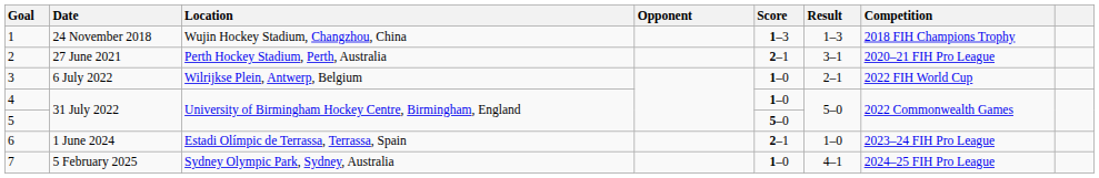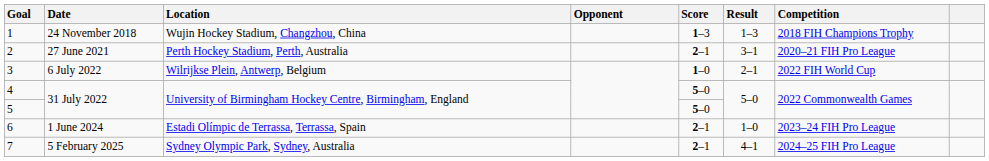4 | Score: 1–0 -> 5–0
7 | Score: 1–0 -> 2–1
